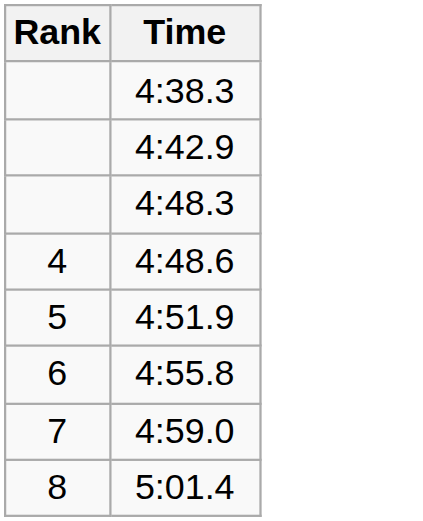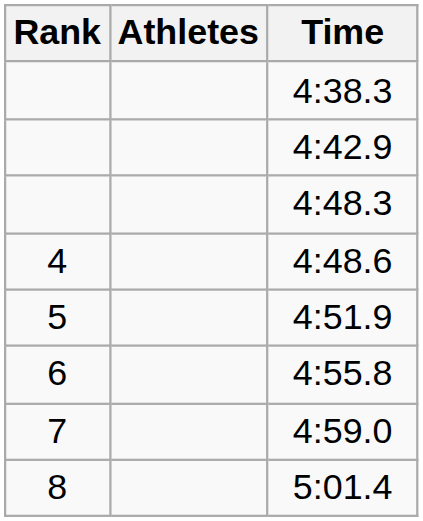+ column: Athletes
